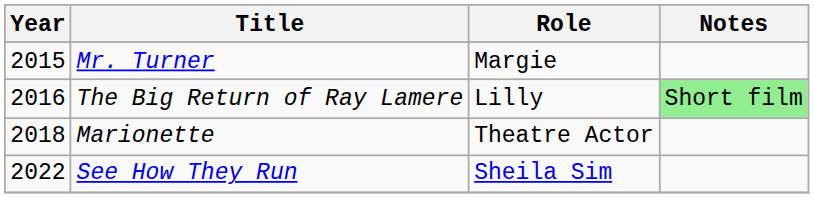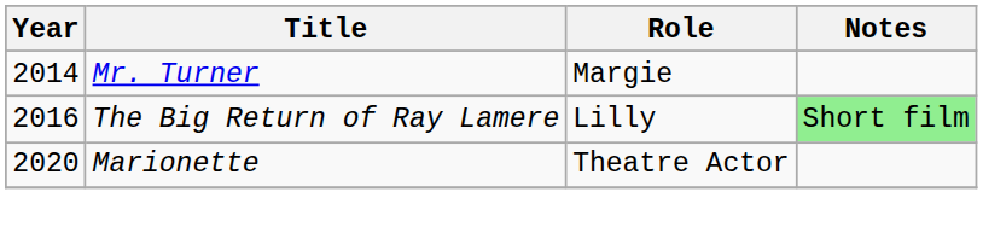Mr. Turner | Year: 2015 -> 2014
Marionette | Year: 2018 -> 2020
- row: 2022 | See How They Run | Sheila Sim
